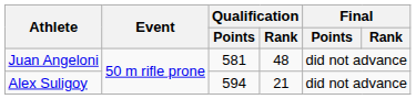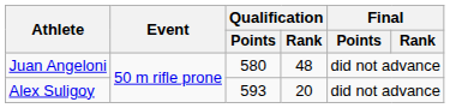Juan Angeloni | Qualification / Points: 581 -> 580
Alex Suligoy | Qualification / Points: 594 -> 593
Alex Suligoy | Qualification / Rank: 21 -> 20
